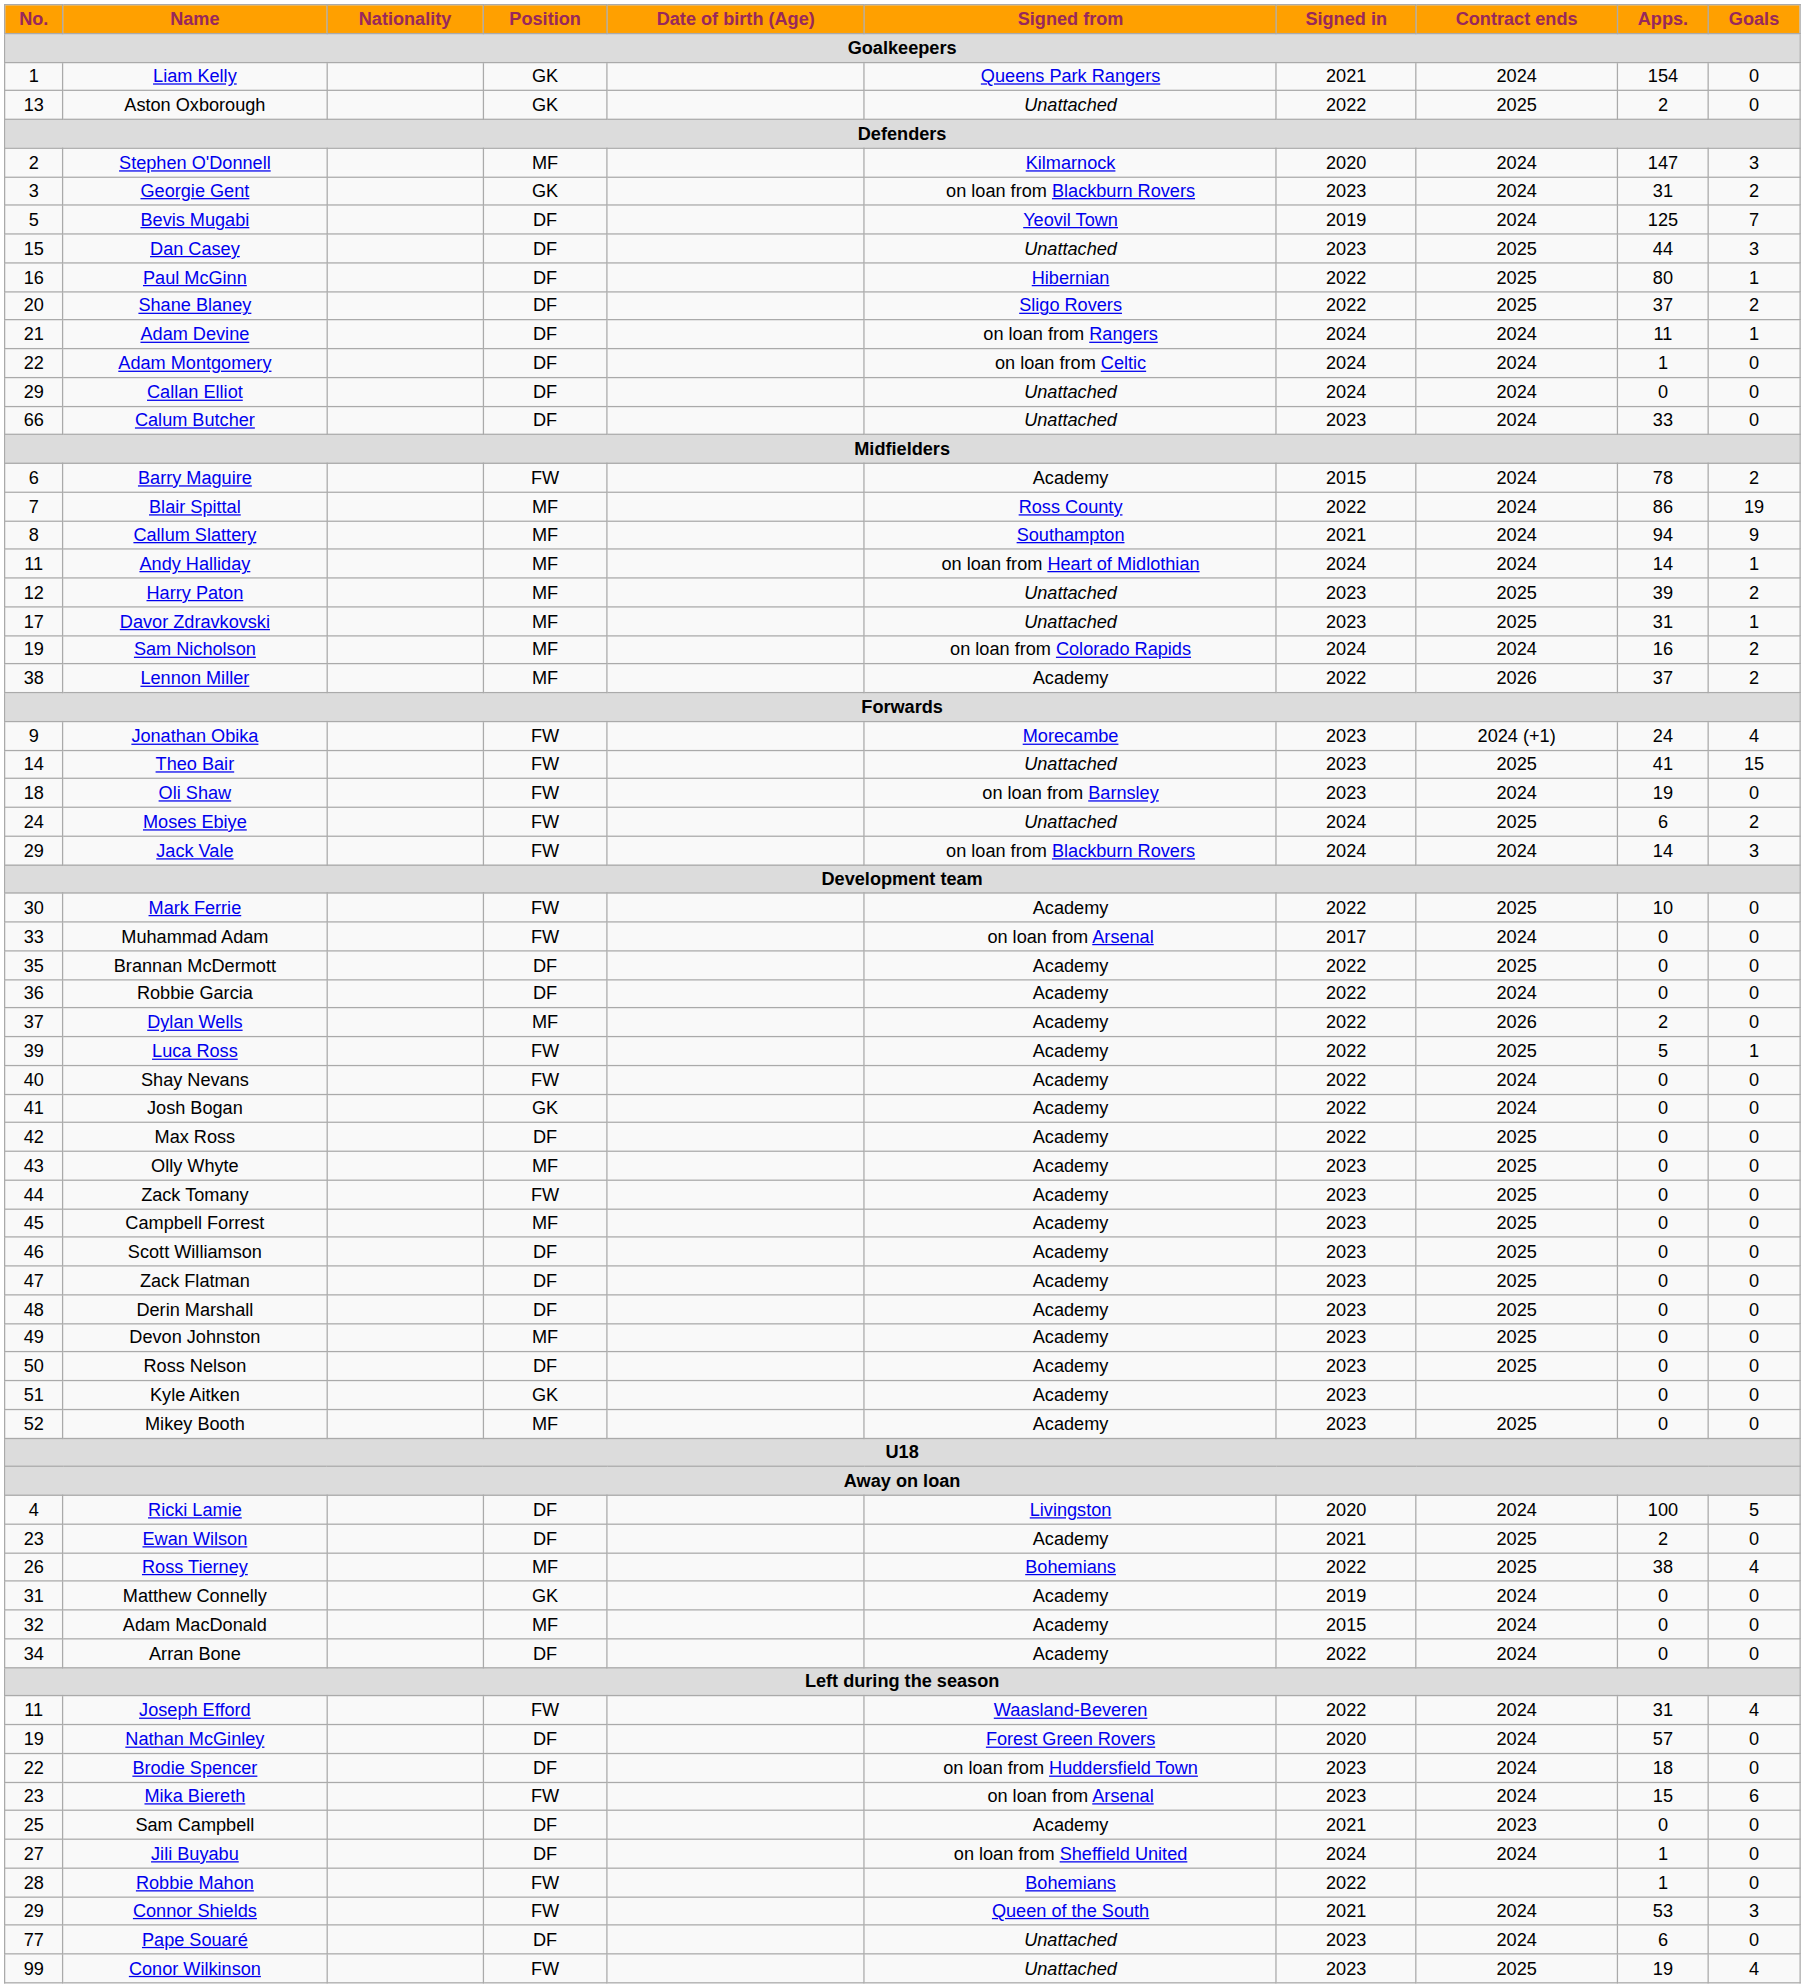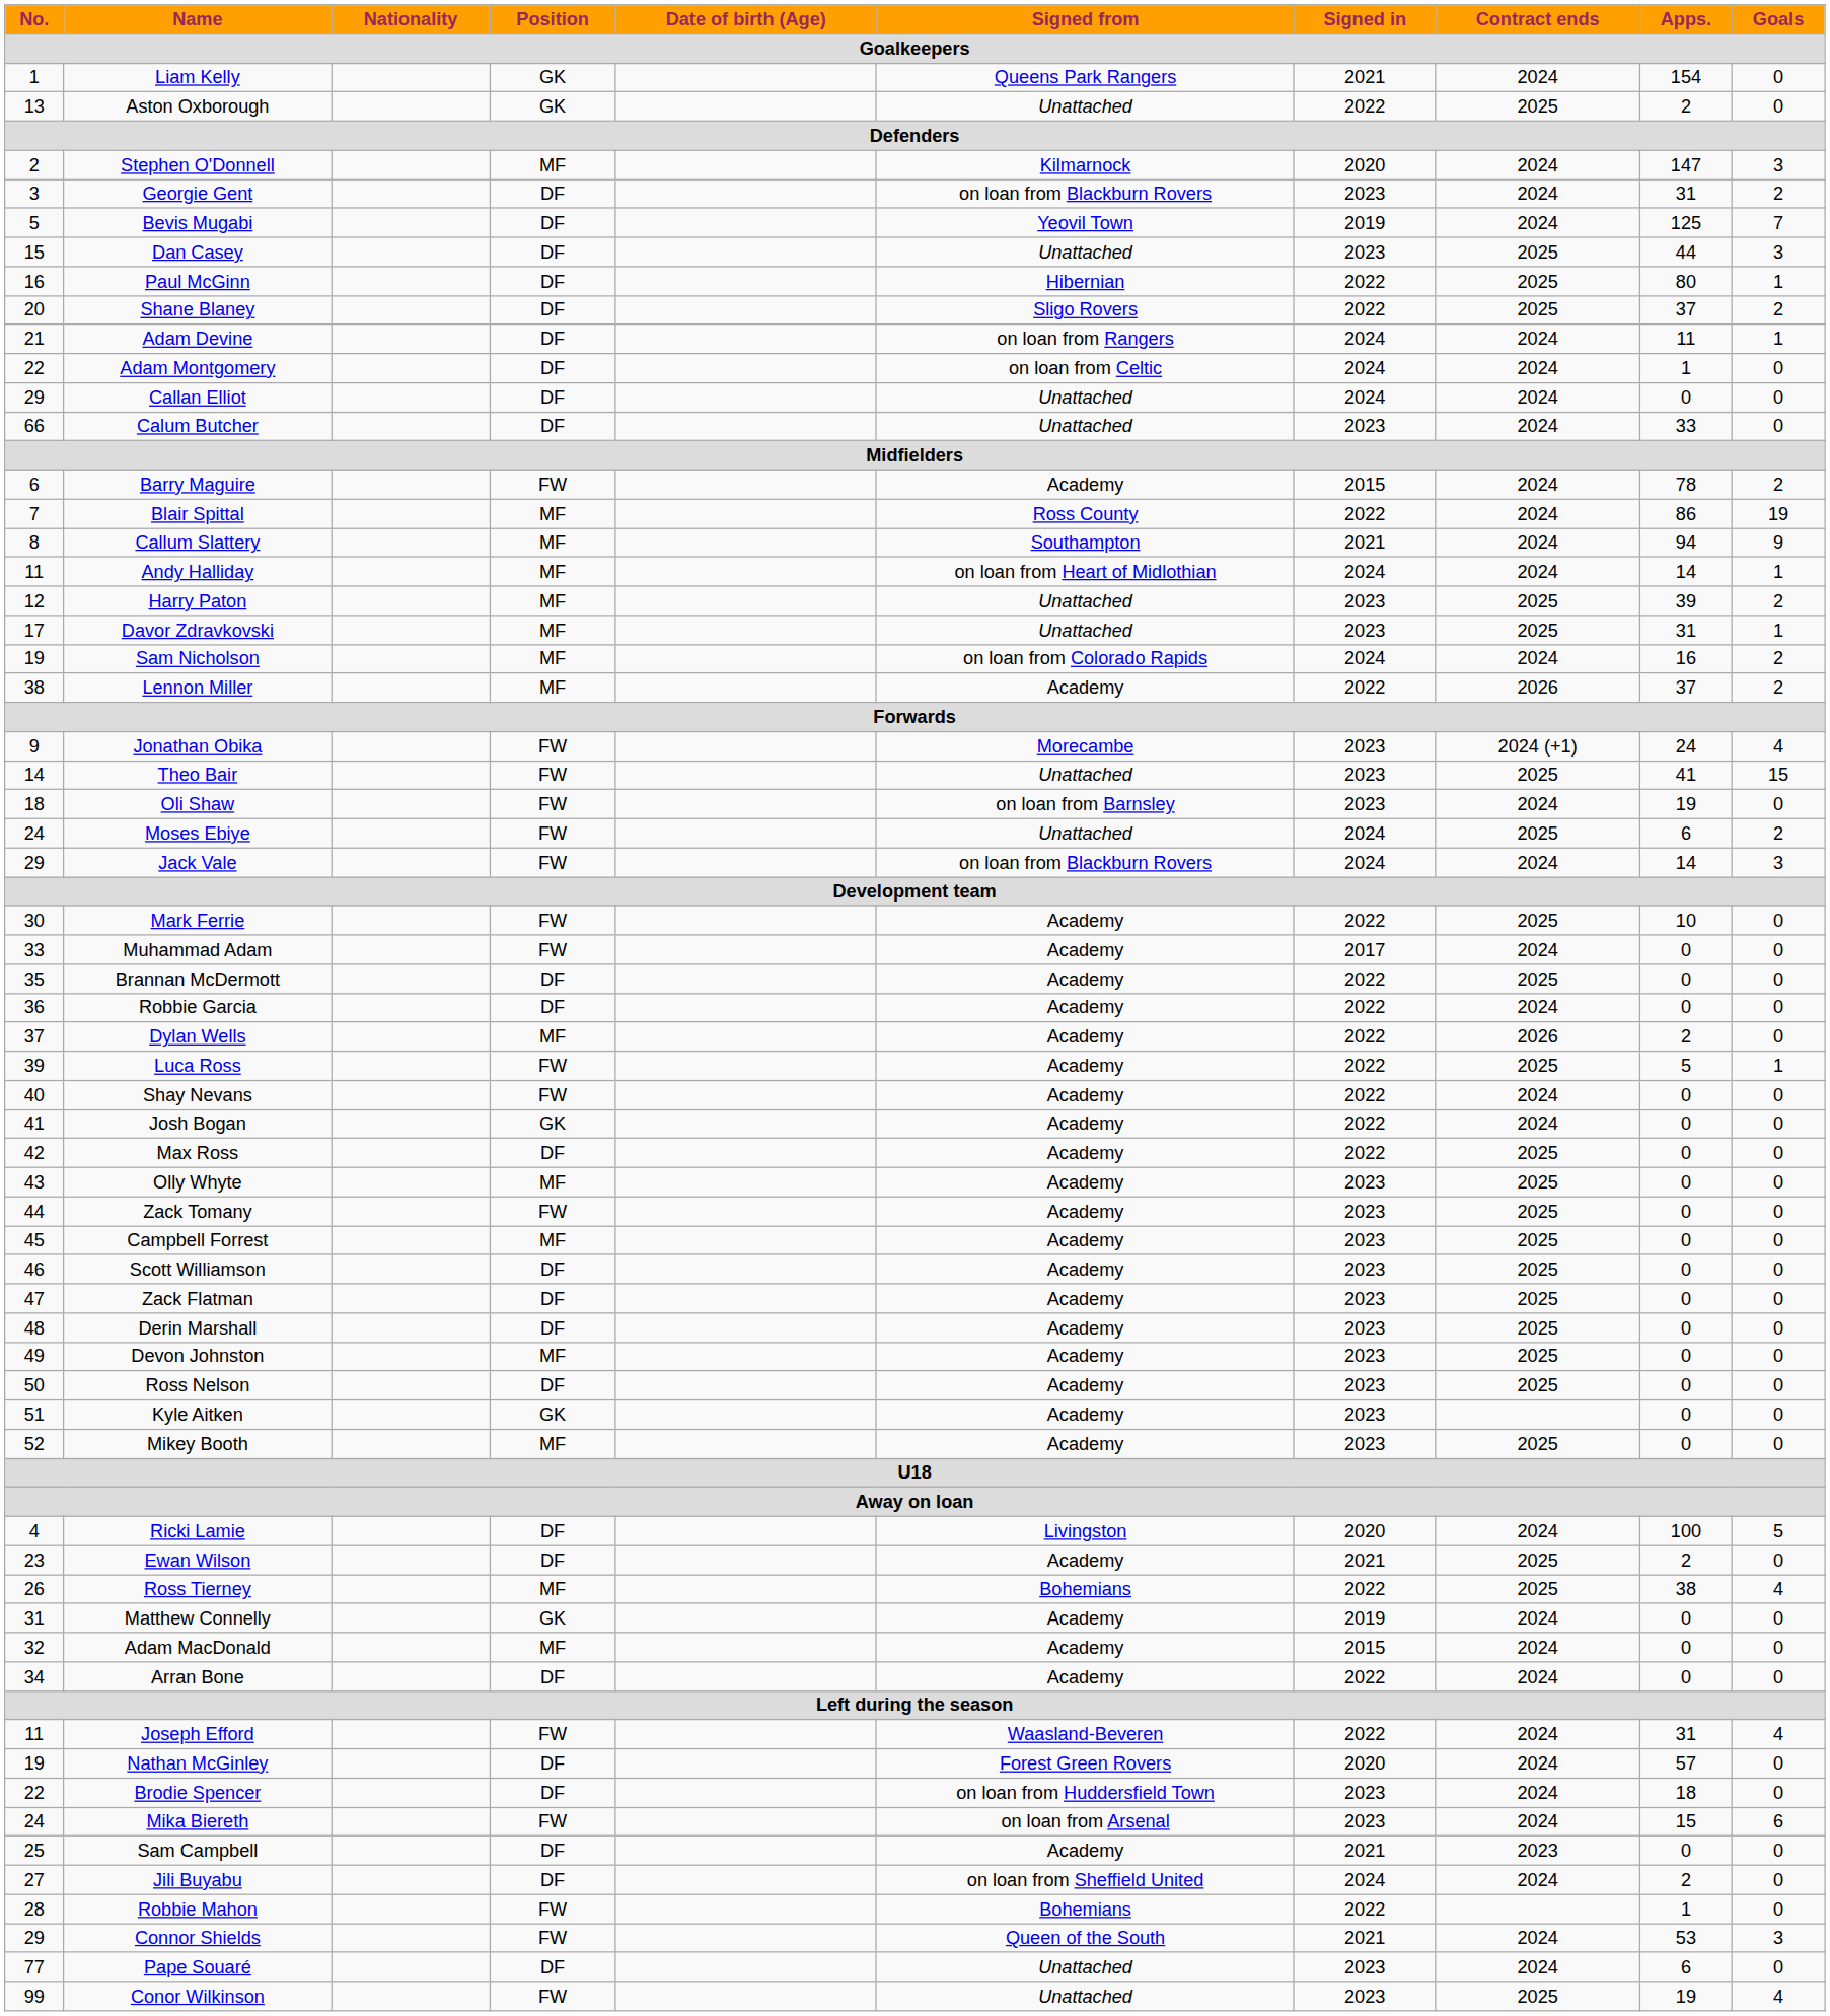Georgie Gent | Position: GK -> DF
Muhammad Adam | Signed from: on loan from Arsenal -> Academy
Mika Biereth | No.: 23 -> 24
Jili Buyabu | Apps.: 1 -> 2
